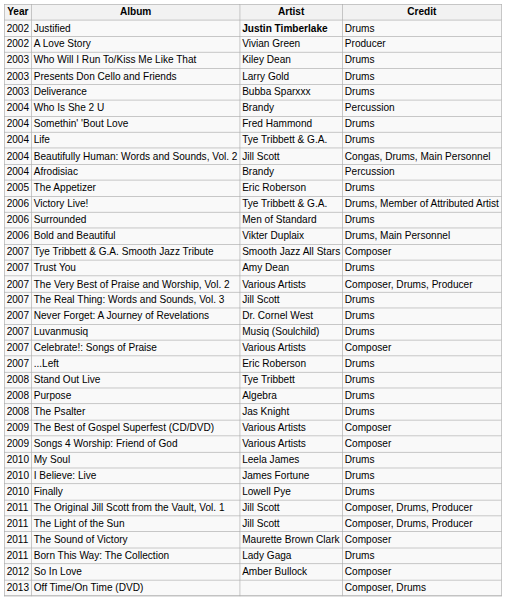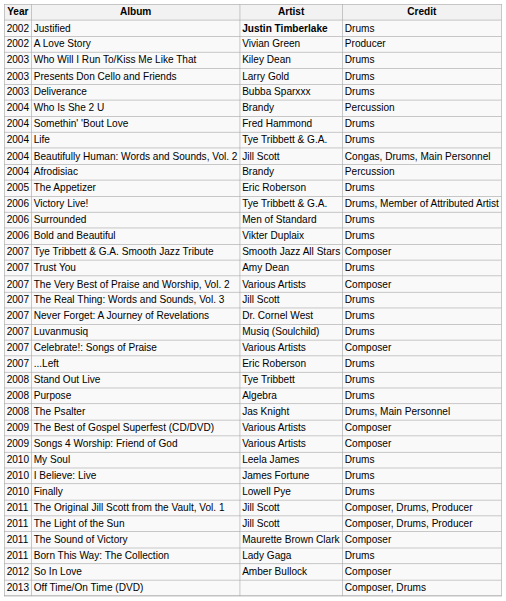Bold and Beautiful | Credit: Drums, Main Personnel -> Drums
The Very Best of Praise and Worship, Vol. 2 | Credit: Composer, Drums, Producer -> Composer
The Psalter | Credit: Drums -> Drums, Main Personnel
